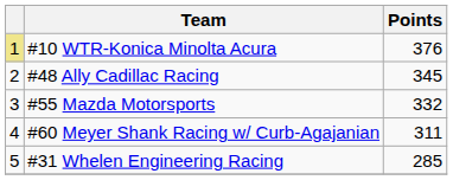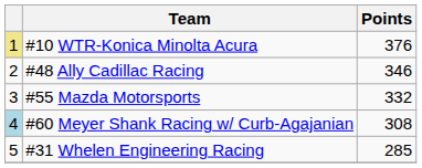#48 Ally Cadillac Racing | Points: 345 -> 346
#60 Meyer Shank Racing w/ Curb-Agajanian | column 1: no background -> lightblue background
#60 Meyer Shank Racing w/ Curb-Agajanian | Points: 311 -> 308
